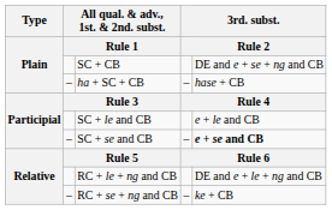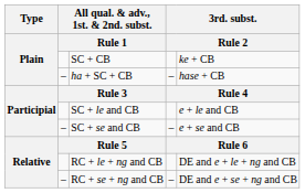SC + CB | column 5: DE and e + se + ng and CB -> ke + CB
SC + se and CB | column 5: bold -> normal
RC + se + ng and CB | column 5: ke + CB -> DE and e + se + ng and CB
